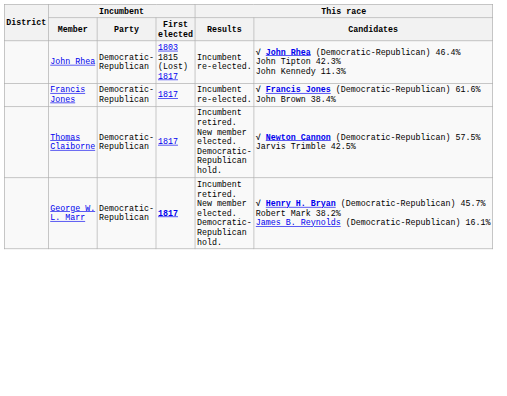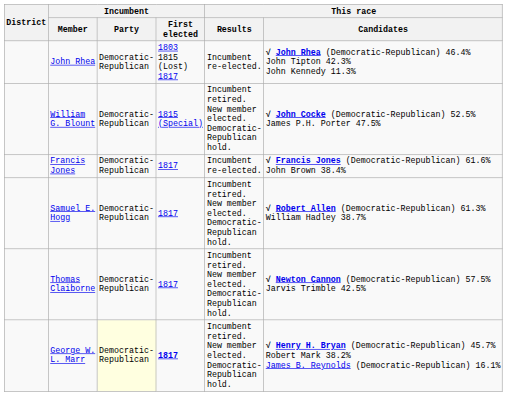+ row: William G. Blount | Democratic-Republican | 1815 (Special) | Incumbent retired. New member elected. Democratic-Republican hold. | √ John Cocke (Democratic-Republican) 52.5% James P.H. Porter 47.5%
+ row: Samuel E. Hogg | Democratic-Republican | 1817 | Incumbent retired. New member elected. Democratic-Republican hold. | √ Robert Allen (Democratic-Republican) 61.3% William Hadley 38.7%
George W. L. Marr | Incumbent / Party: no background -> lightyellow background
